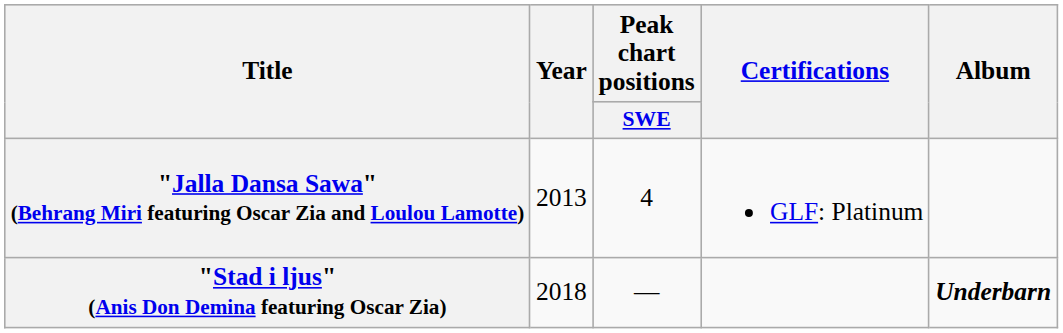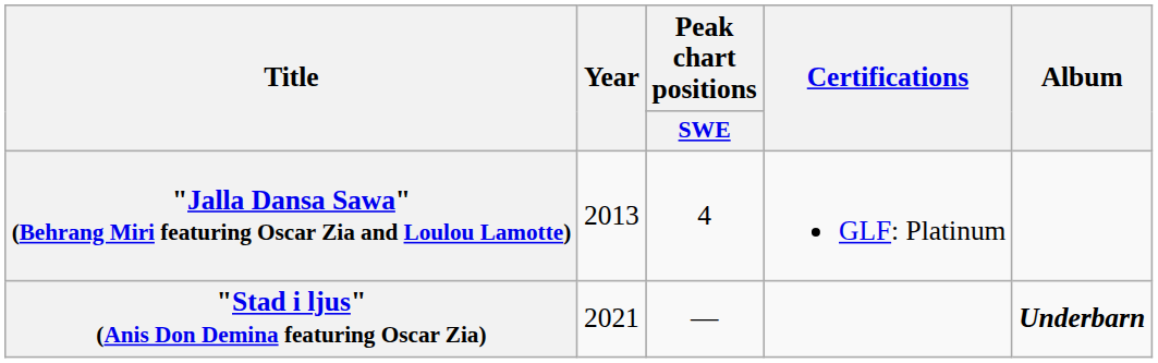"Stad i ljus" (Anis Don Demina featuring Oscar Zia) | Year: 2018 -> 2021
